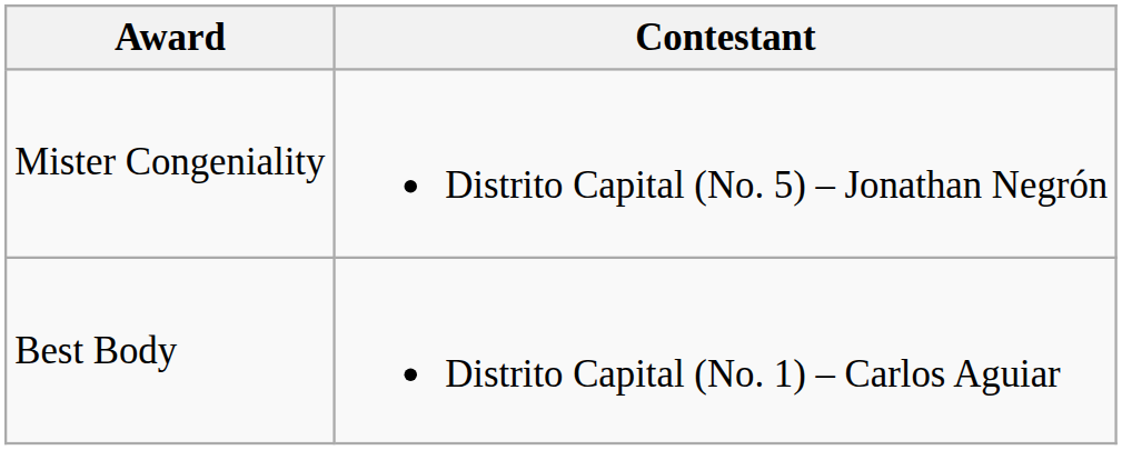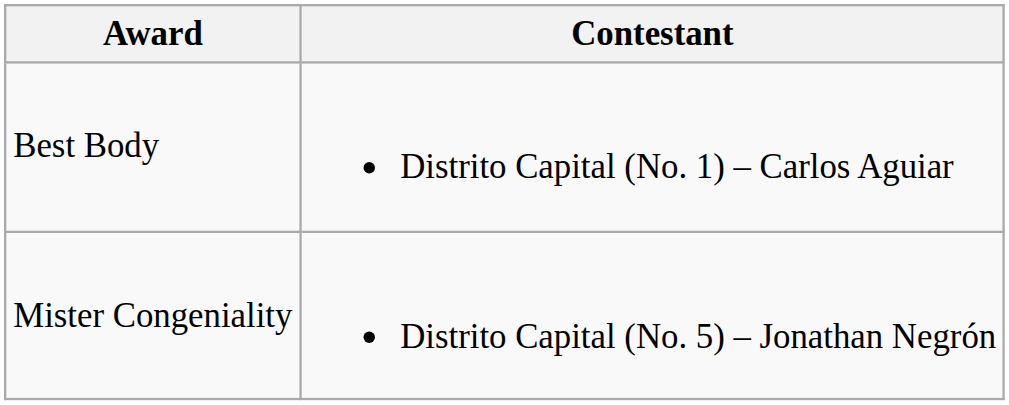rows swapped: Best Body <-> Mister Congeniality
